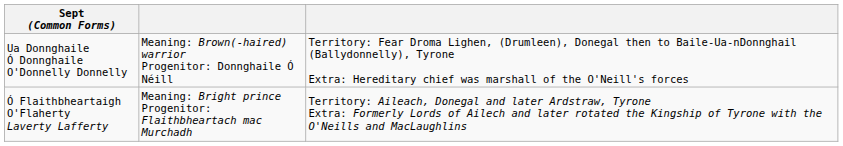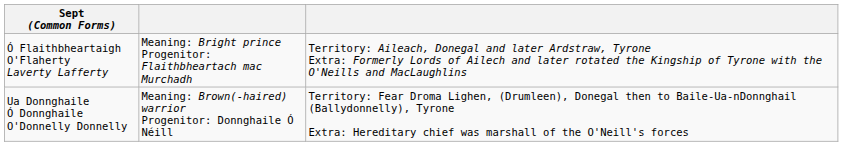rows swapped: Ua Donnghaile Ó Donnghaile O'Donnelly Donnelly <-> Ó Flaithbheartaigh O'Flaherty Laverty Lafferty
